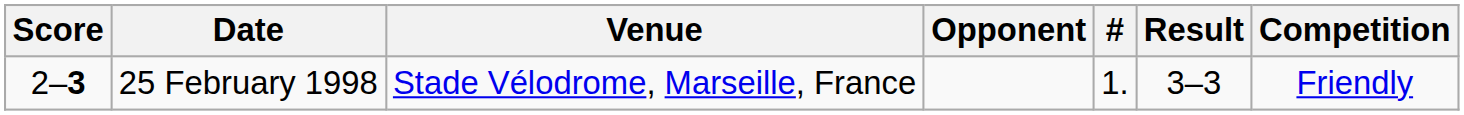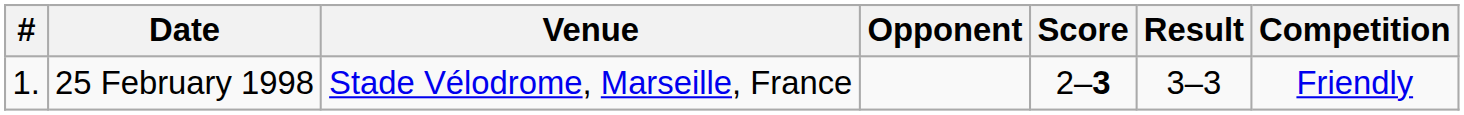columns swapped: # <-> Score
